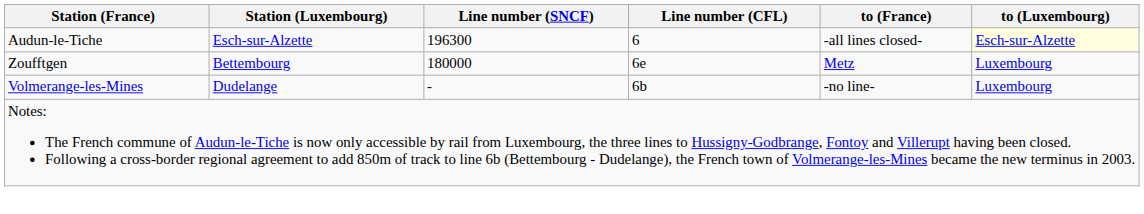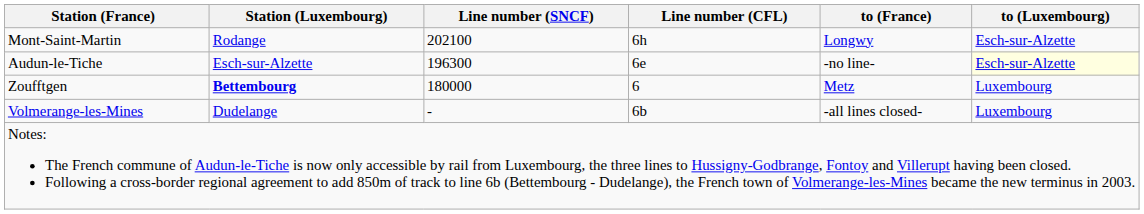+ row: Mont-Saint-Martin | Rodange | 202100 | 6h | Longwy | Esch-sur-Alzette
Audun-le-Tiche | Line number (CFL): 6 -> 6e
Audun-le-Tiche | to (France): -all lines closed- -> -no line-
Zoufftgen | Station (Luxembourg): normal -> bold
Zoufftgen | Line number (CFL): 6e -> 6
Volmerange-les-Mines | to (France): -no line- -> -all lines closed-
